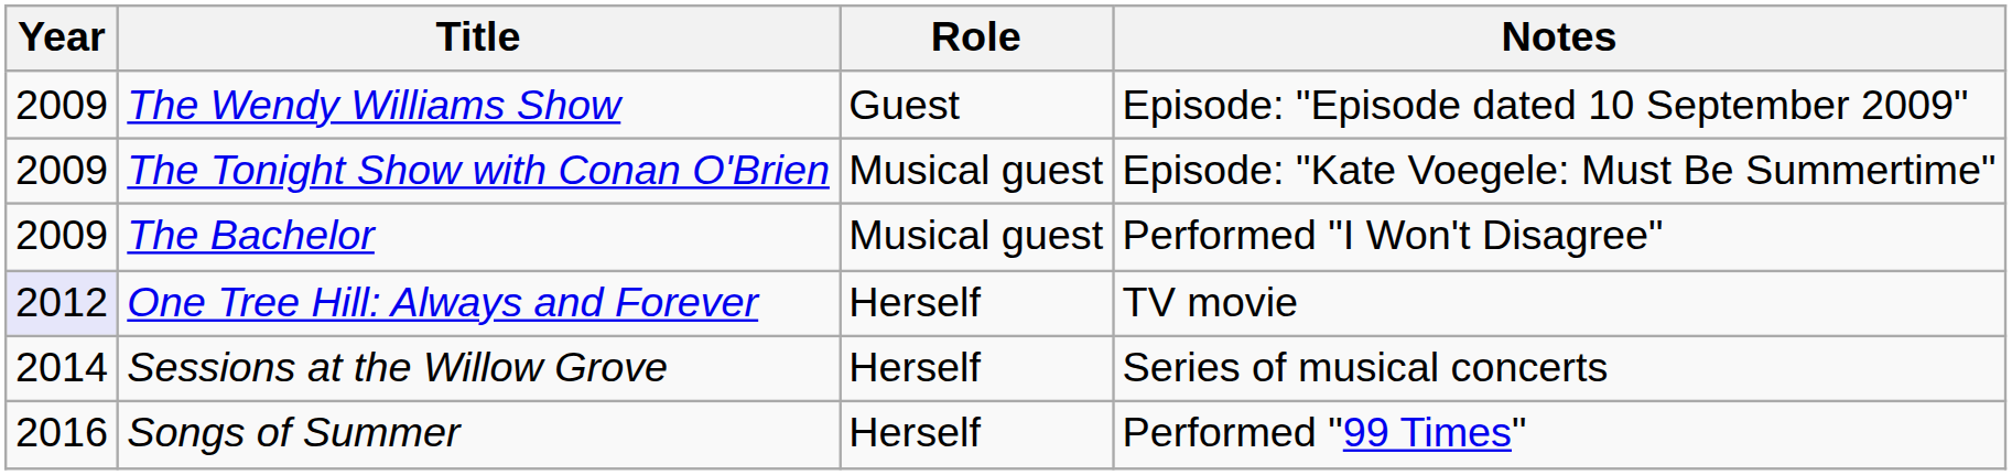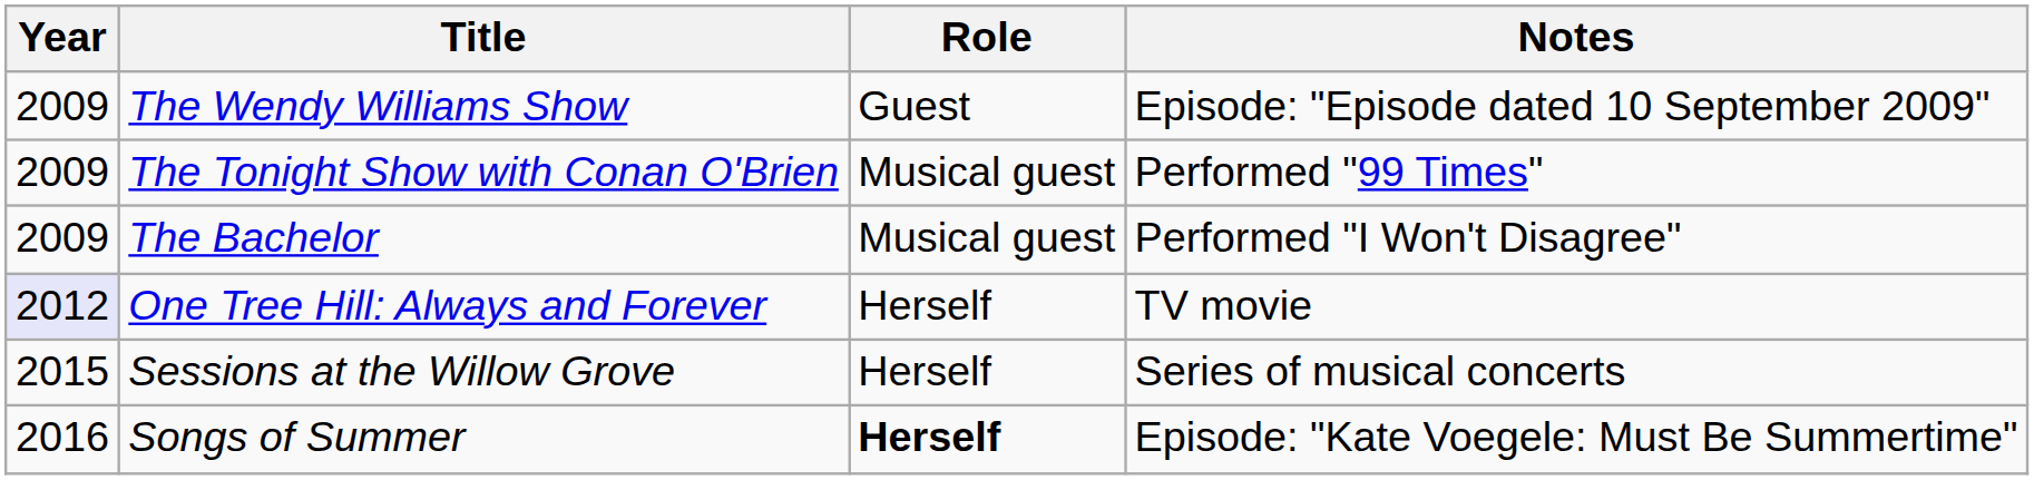The Tonight Show with Conan O'Brien | Notes: Episode: "Kate Voegele: Must Be Summertime" -> Performed "99 Times"
Sessions at the Willow Grove | Year: 2014 -> 2015
Songs of Summer | Role: normal -> bold
Songs of Summer | Notes: Performed "99 Times" -> Episode: "Kate Voegele: Must Be Summertime"
